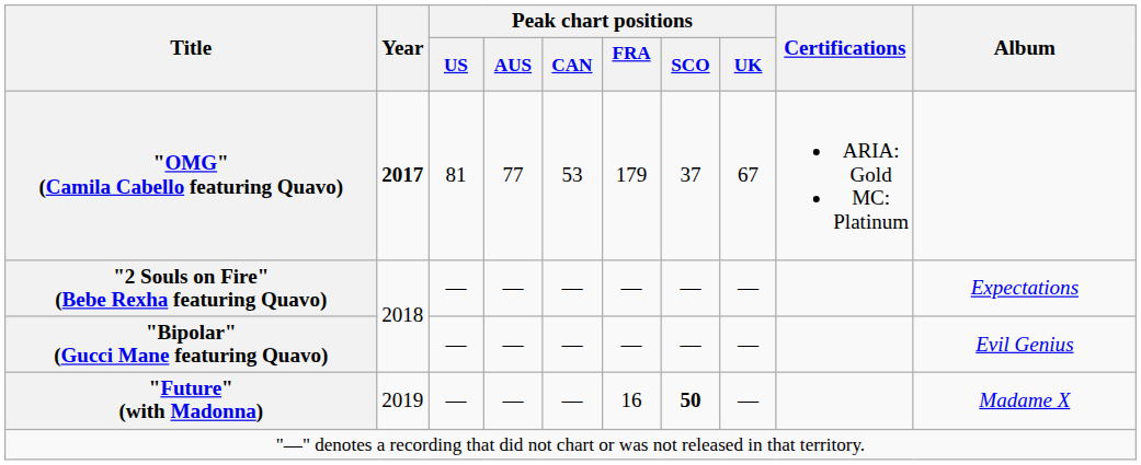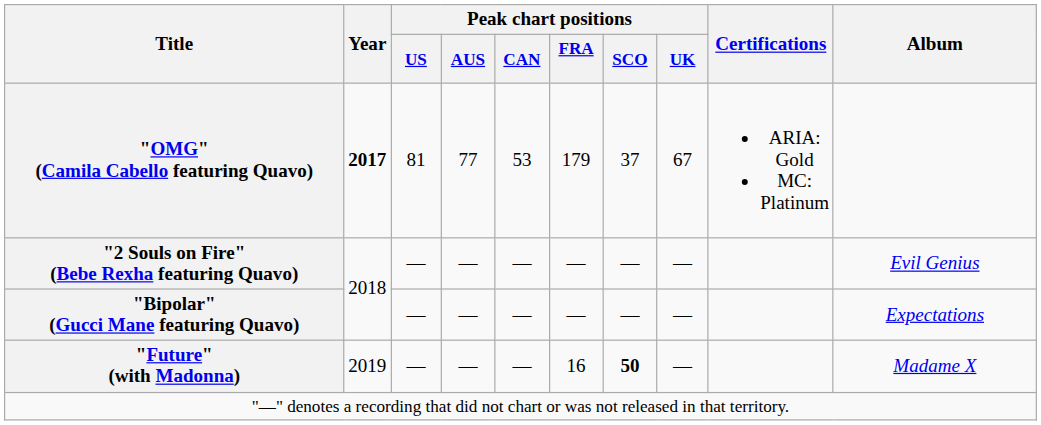"2 Souls on Fire" (Bebe Rexha featuring Quavo) | Album: Expectations -> Evil Genius
"Bipolar" (Gucci Mane featuring Quavo) | Album: Evil Genius -> Expectations
